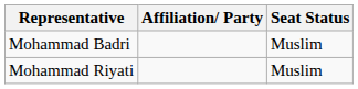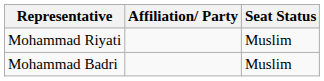rows swapped: Mohammad Badri <-> Mohammad Riyati
